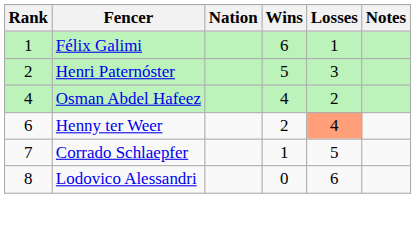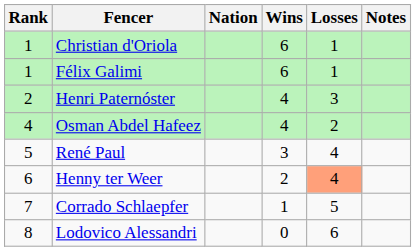+ row: 1 | Christian d'Oriola | 6 | 1
Henri Paternóster | Wins: 5 -> 4
+ row: 5 | René Paul | 3 | 4
